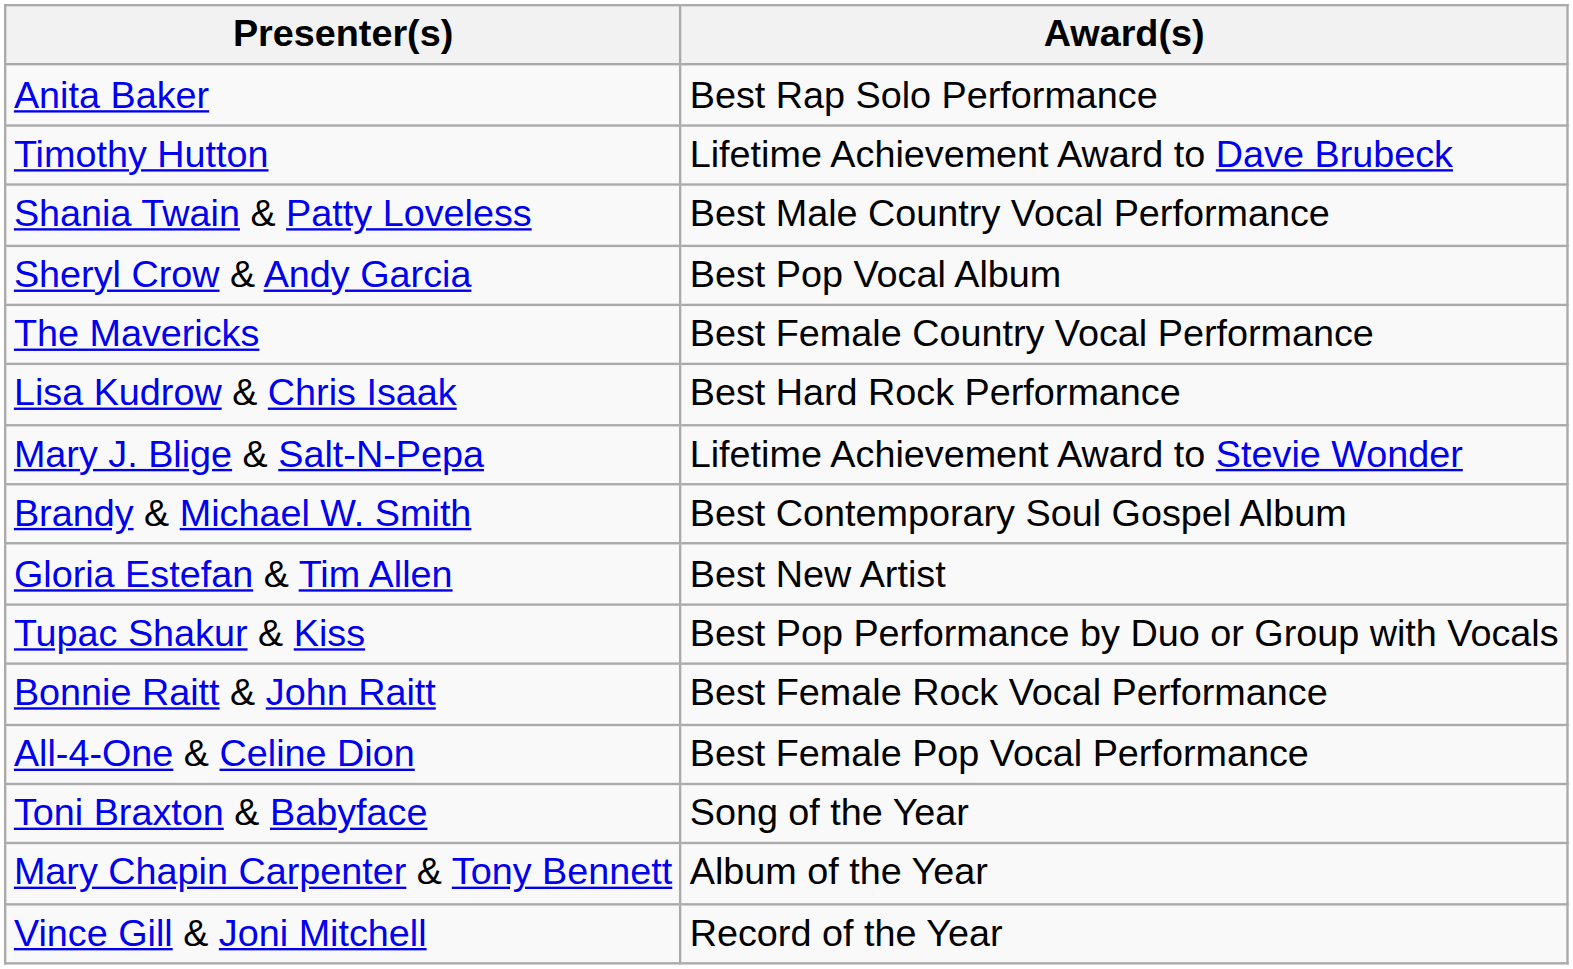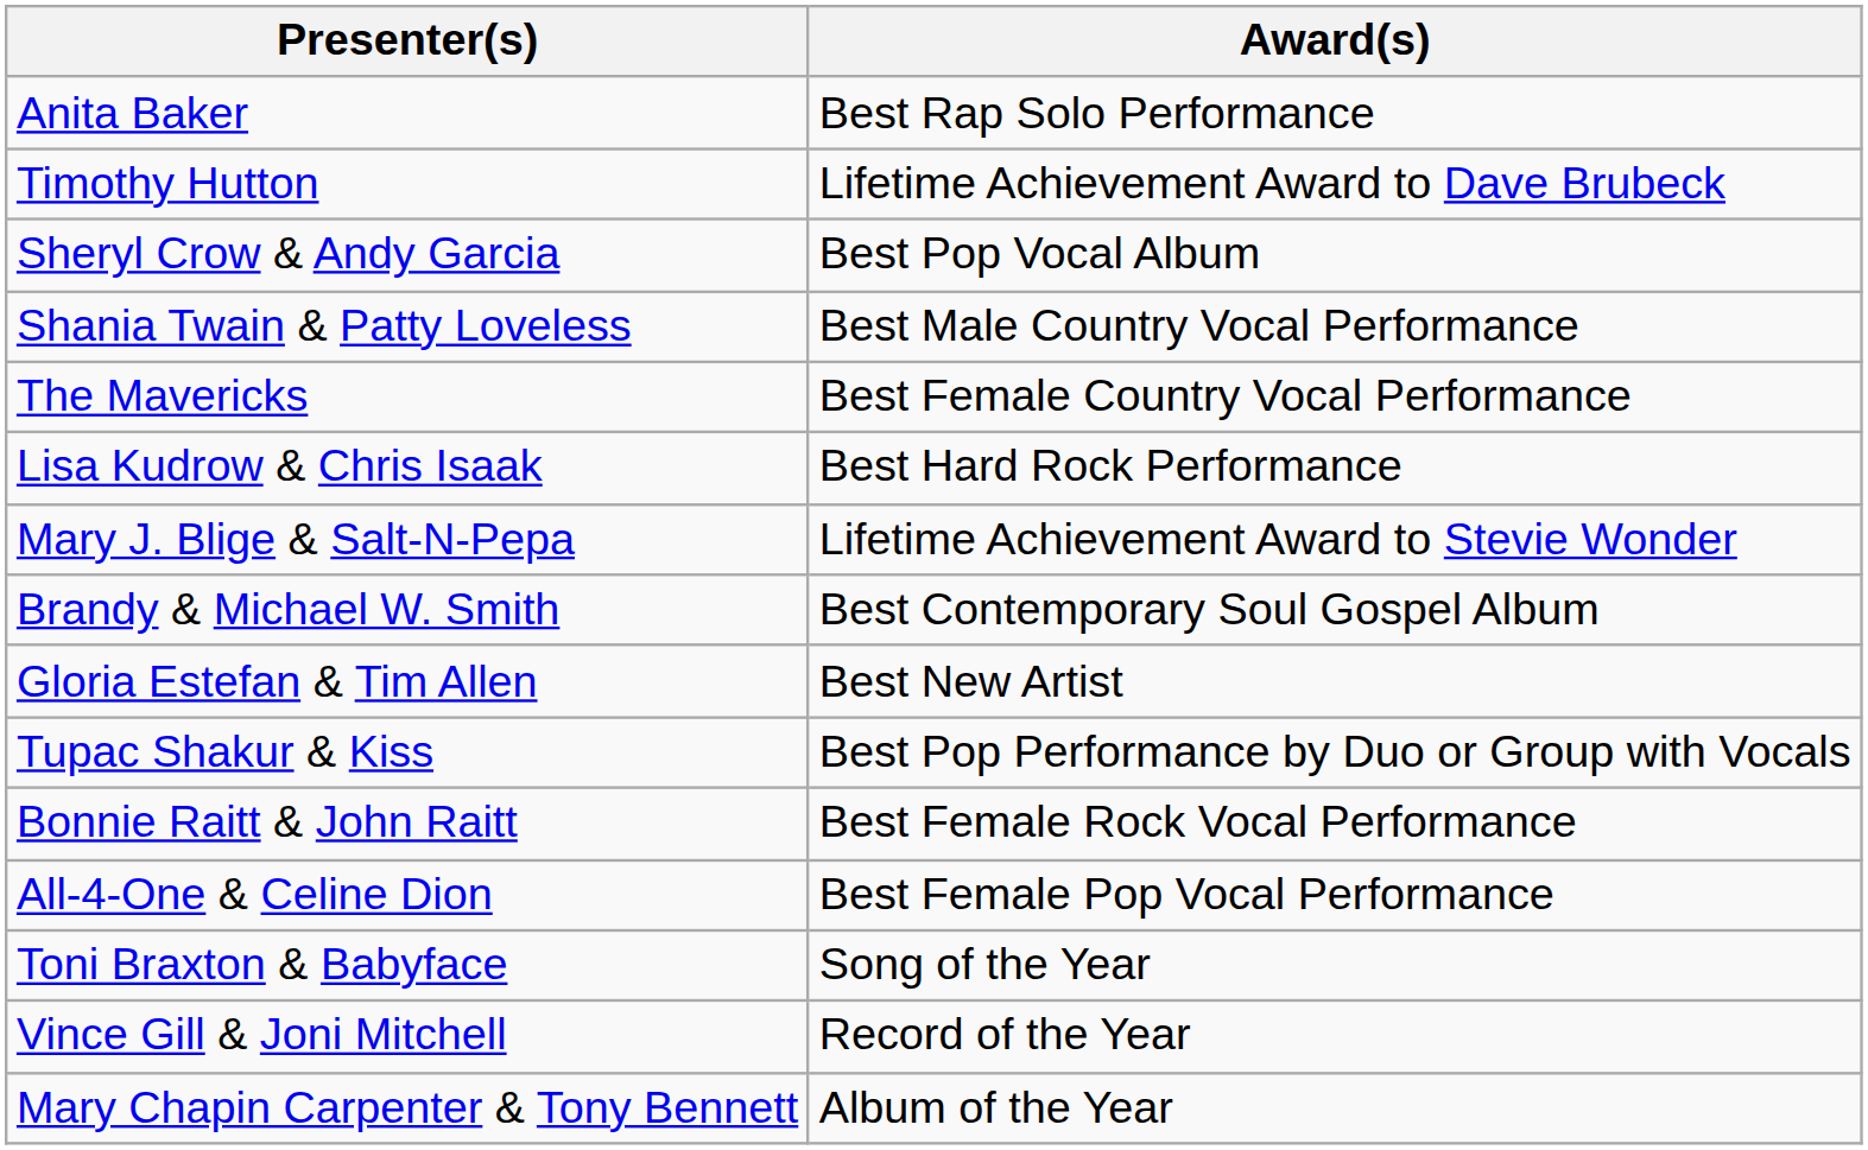rows swapped: Sheryl Crow & Andy Garcia <-> Shania Twain & Patty Loveless
rows swapped: Mary Chapin Carpenter & Tony Bennett <-> Vince Gill & Joni Mitchell
